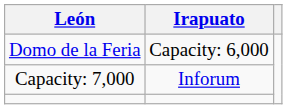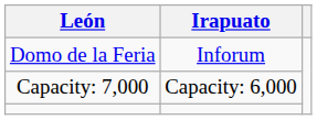Domo de la Feria | Irapuato: Capacity: 6,000 -> Inforum
Capacity: 7,000 | Irapuato: Inforum -> Capacity: 6,000
